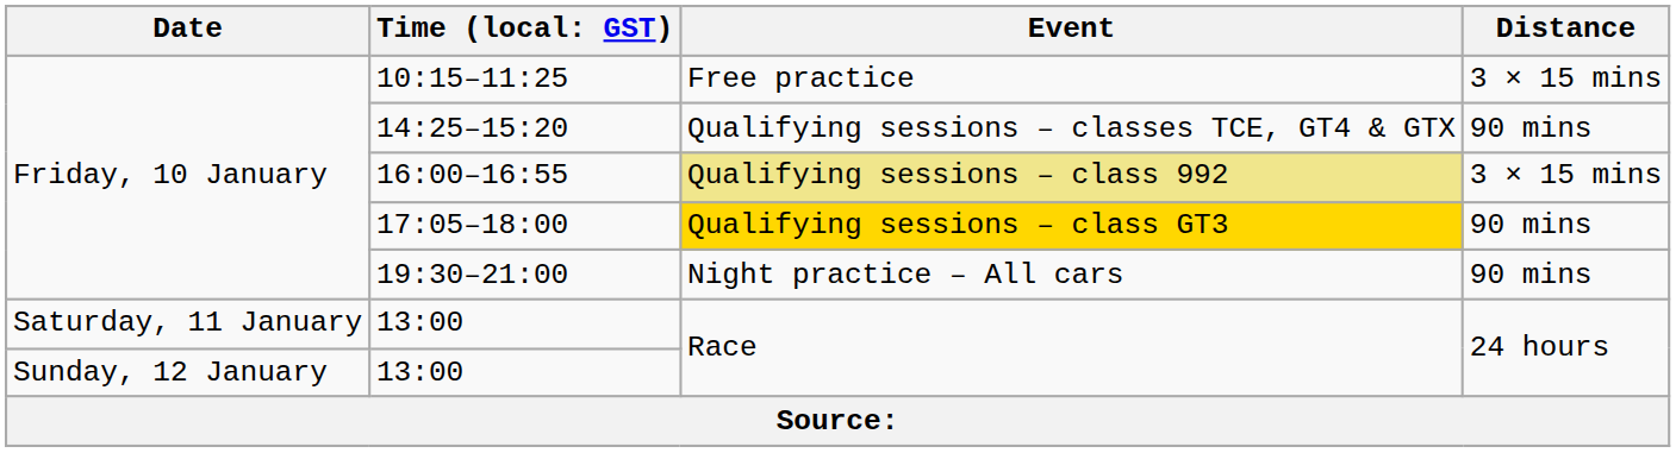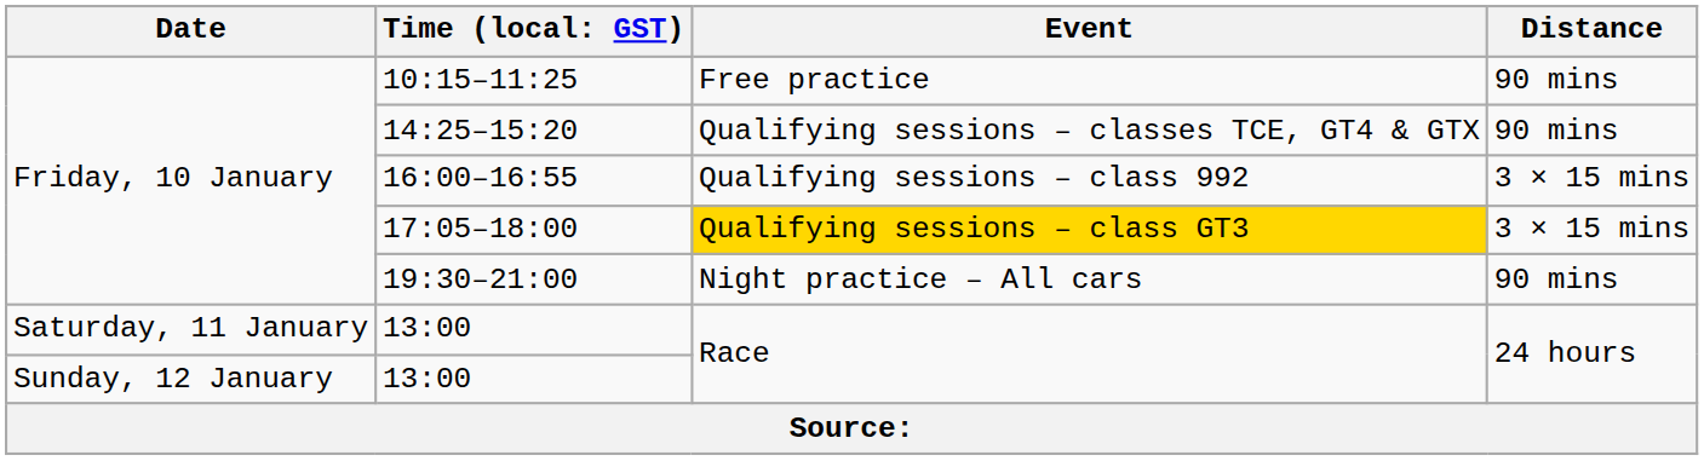10:15–11:25 | Distance: 3 × 15 mins -> 90 mins
16:00–16:55 | Event: khaki background -> no background
17:05–18:00 | Distance: 90 mins -> 3 × 15 mins
